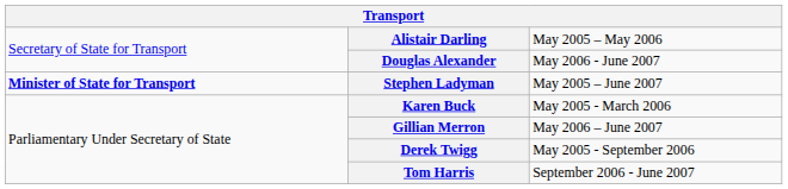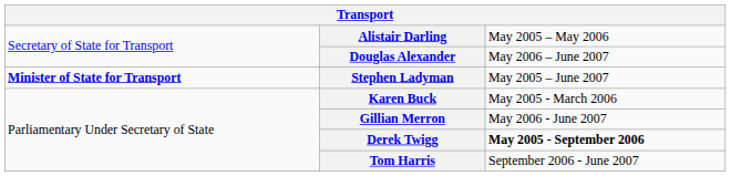Douglas Alexander | column 3: May 2006 - June 2007 -> May 2006 – June 2007
Gillian Merron | column 3: May 2006 – June 2007 -> May 2006 - June 2007
Derek Twigg | column 3: normal -> bold
